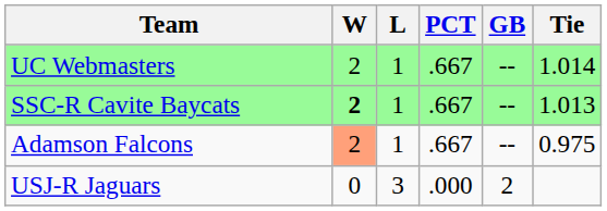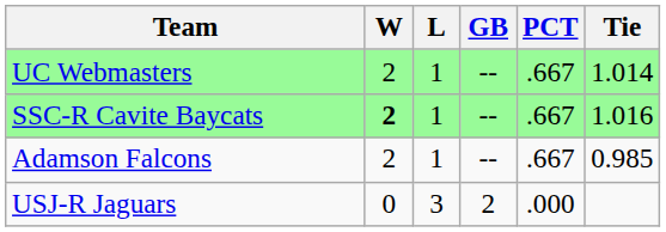columns swapped: PCT <-> GB
SSC-R Cavite Baycats | Tie: 1.013 -> 1.016
Adamson Falcons | W: lightsalmon background -> no background
Adamson Falcons | Tie: 0.975 -> 0.985
